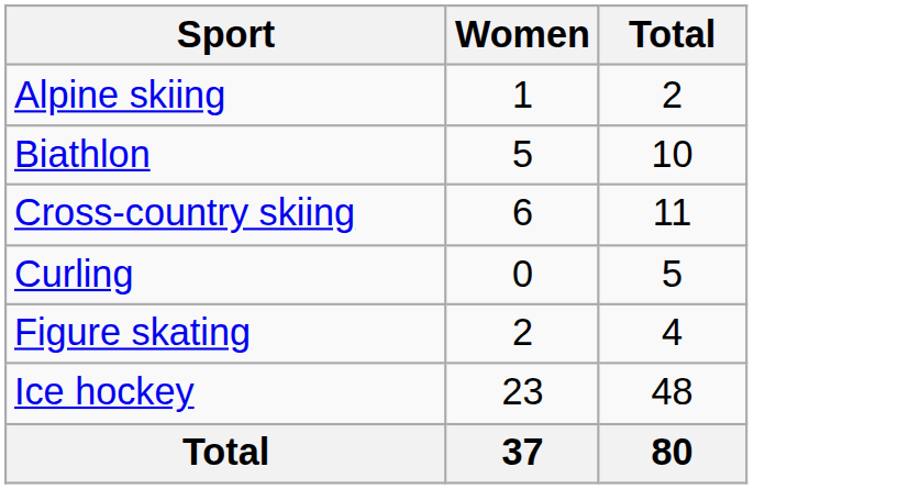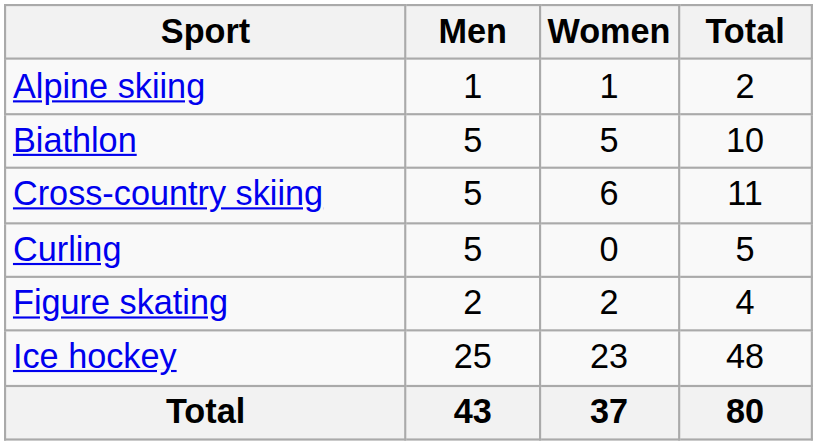+ column: Men | 1 | 5 | 5 | 5 | 2 | 25 | 43
